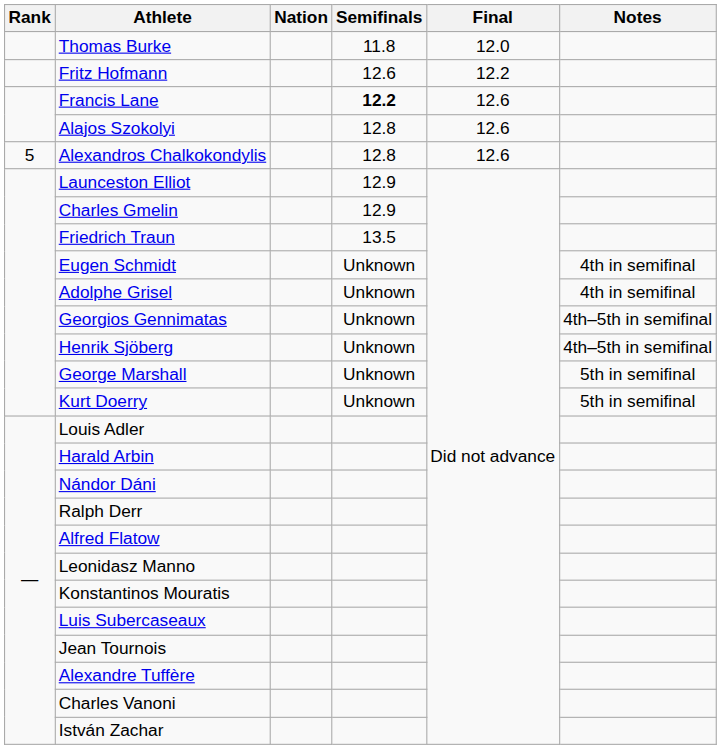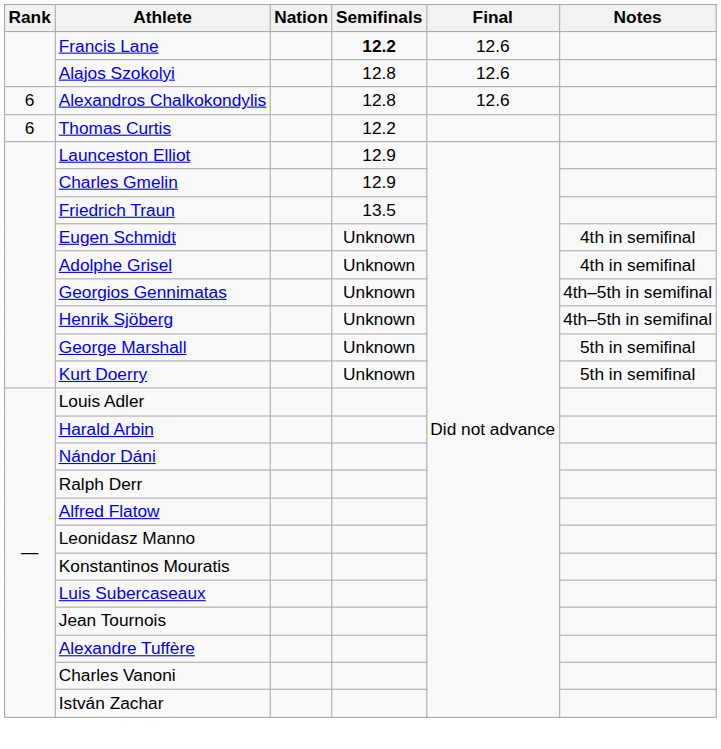- row: Thomas Burke | 11.8 | 12.0
- row: Fritz Hofmann | 12.6 | 12.2
Alexandros Chalkokondylis | Rank: 5 -> 6
+ row: 6 | Thomas Curtis | 12.2
